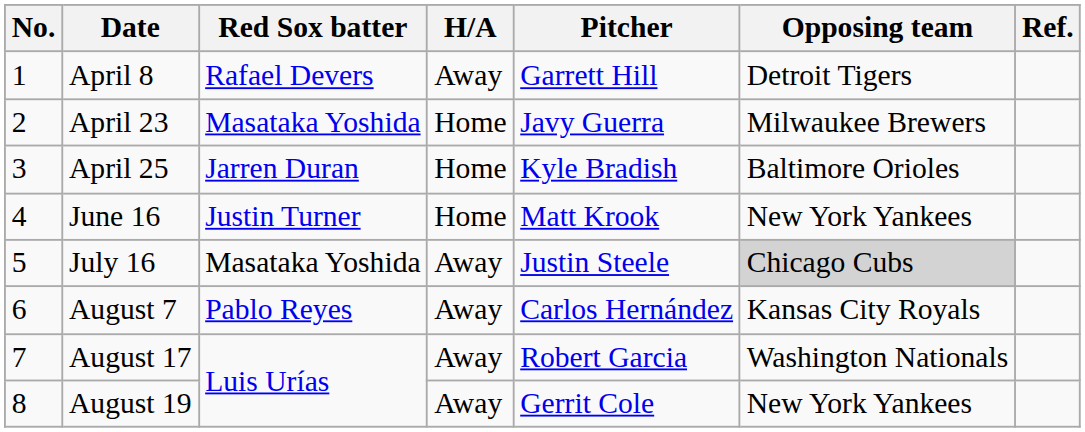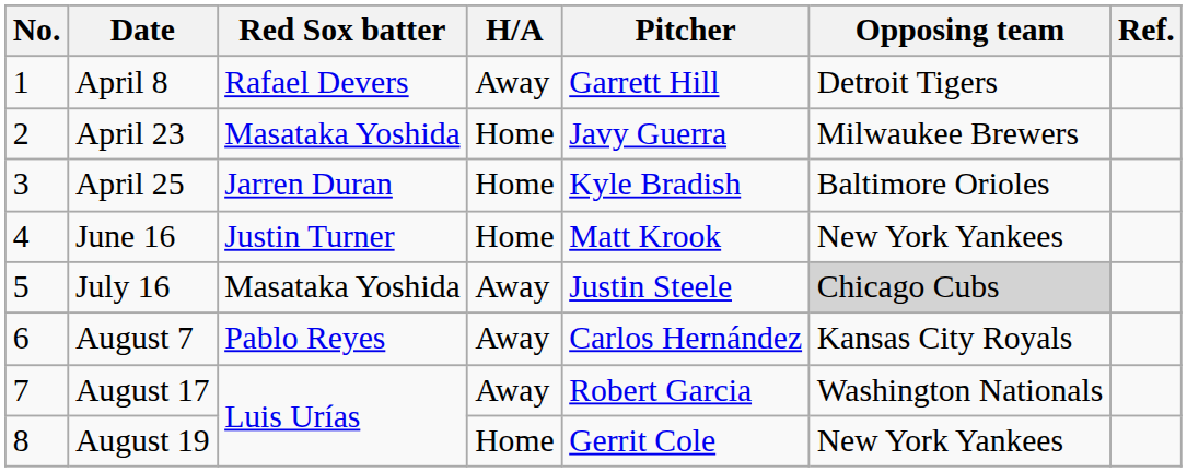August 19 | H/A: Away -> Home
